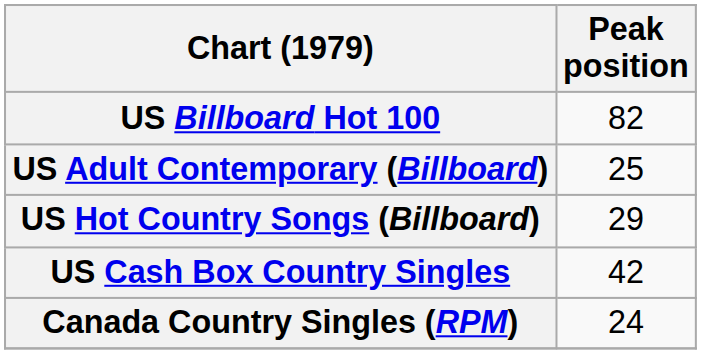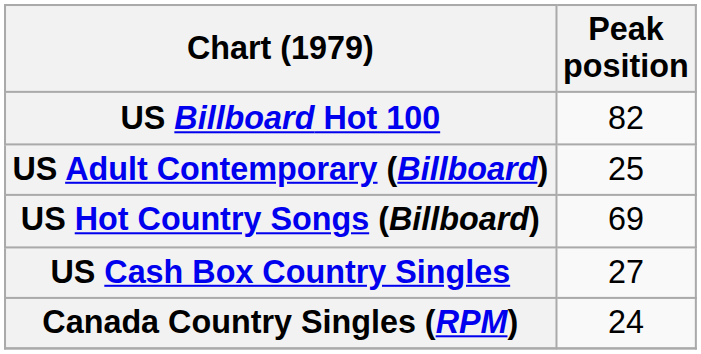US Hot Country Songs (Billboard) | Peak position: 29 -> 69
US Cash Box Country Singles | Peak position: 42 -> 27
